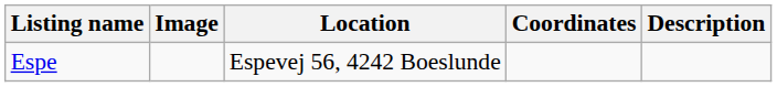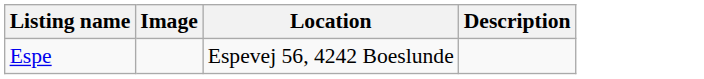- column: Coordinates
